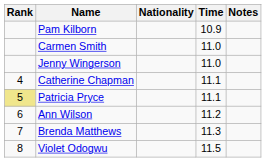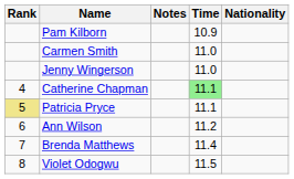columns swapped: Nationality <-> Notes
Catherine Chapman | Time: no background -> lightgreen background
Brenda Matthews | Time: 11.3 -> 11.4
